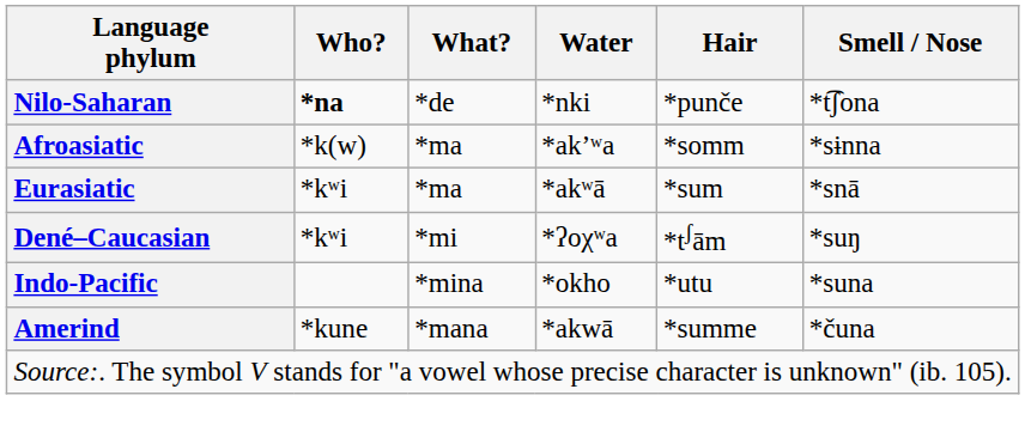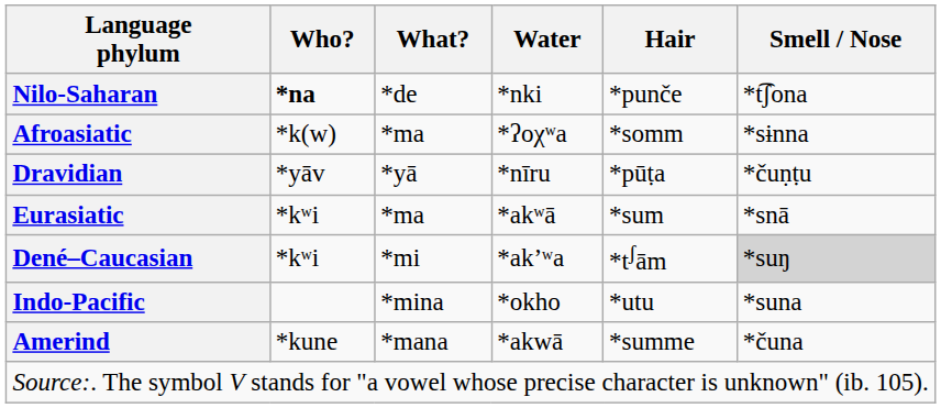Afroasiatic | Water: *ak’ʷa -> *ʔoχʷa
+ row: Dravidian | *yāv | *yā | *nīru | *pūṭa | *čuṇṭu
Dené–Caucasian | Water: *ʔoχʷa -> *ak’ʷa
Dené–Caucasian | Smell / Nose: no background -> lightgrey background
